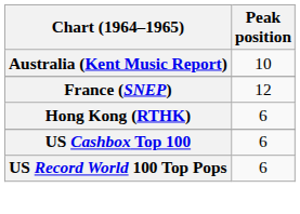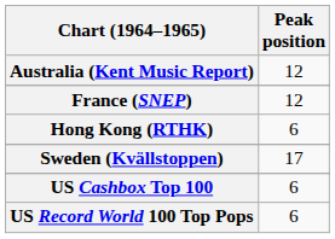Australia (Kent Music Report) | Peak position: 10 -> 12
+ row: Sweden (Kvällstoppen) | 17
